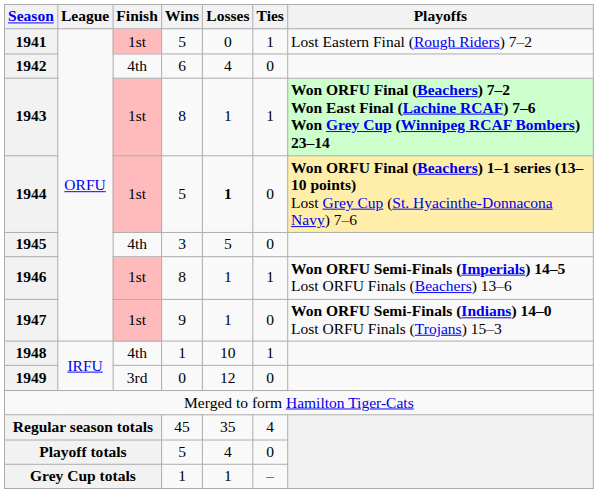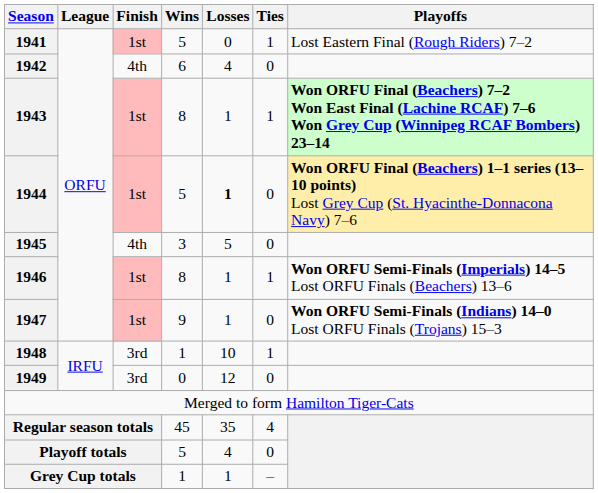1948 | Finish: 4th -> 3rd
